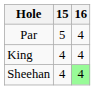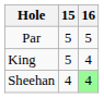Par | 16: 4 -> 5
King | 15: 4 -> 5
